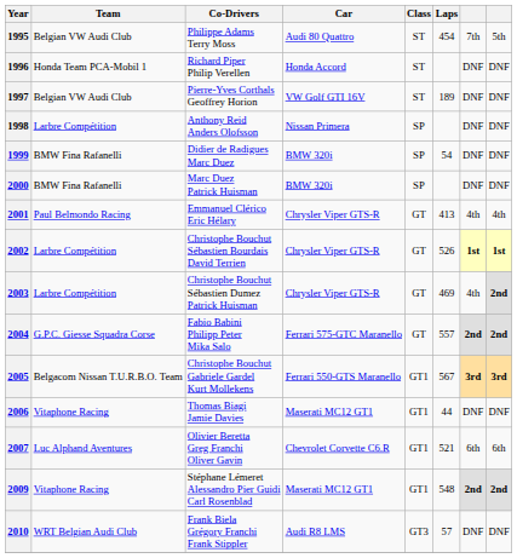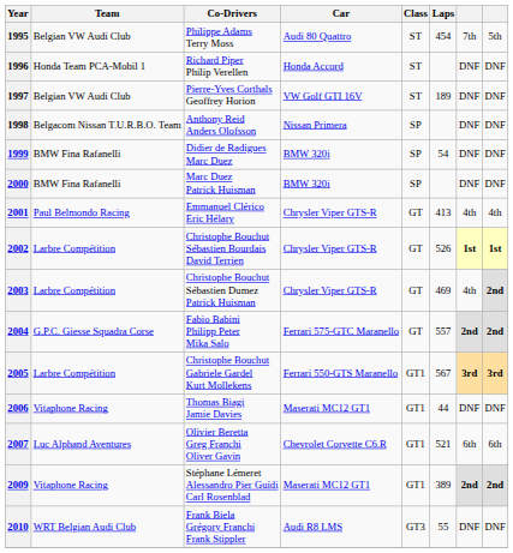1998 | Team: Larbre Compétition -> Belgacom Nissan T.U.R.B.O. Team
2005 | Team: Belgacom Nissan T.U.R.B.O. Team -> Larbre Compétition
2009 | Laps: 548 -> 389
2010 | Laps: 57 -> 55
